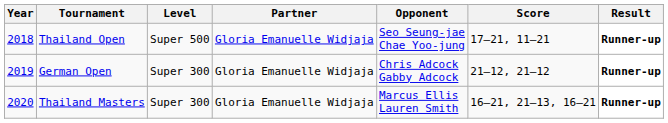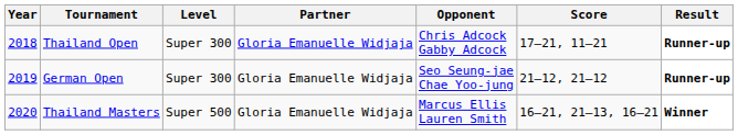Thailand Open | Level: Super 500 -> Super 300
Thailand Open | Opponent: Seo Seung-jae Chae Yoo-jung -> Chris Adcock Gabby Adcock
German Open | Opponent: Chris Adcock Gabby Adcock -> Seo Seung-jae Chae Yoo-jung
Thailand Masters | Level: Super 300 -> Super 500
Thailand Masters | Result: Runner-up -> Winner
